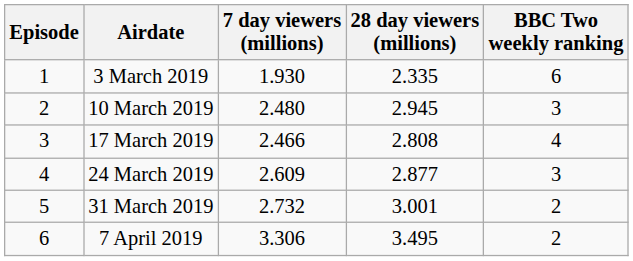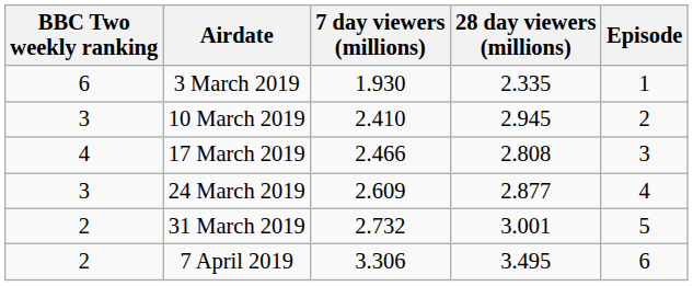columns swapped: Episode <-> BBC Two weekly ranking
10 March 2019 | 7 day viewers (millions): 2.480 -> 2.410
